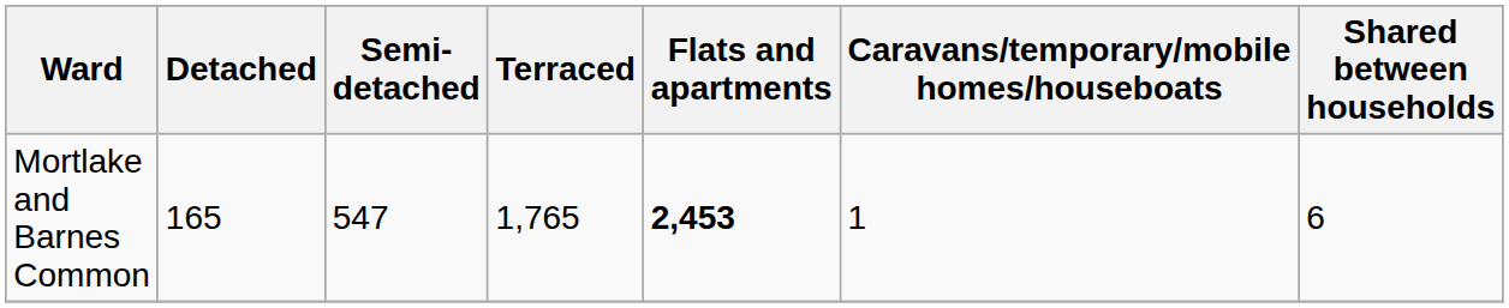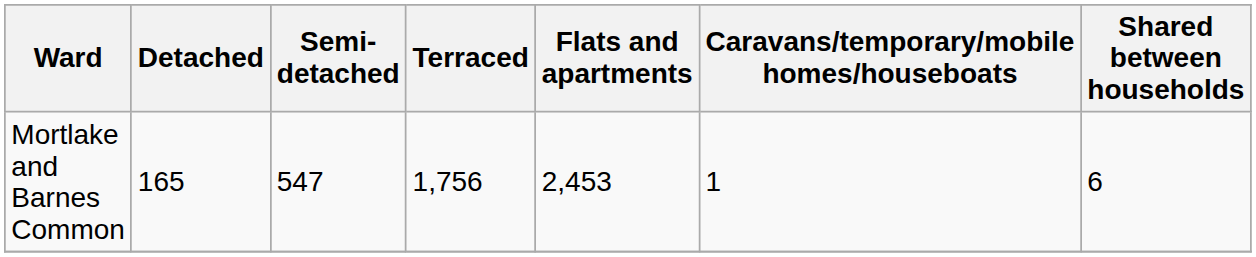Mortlake and Barnes Common | Terraced: 1,765 -> 1,756
Mortlake and Barnes Common | Flats and apartments: bold -> normal
